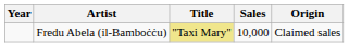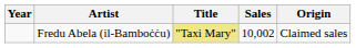Fredu Abela (il-Bamboċċu) | Sales: 10,000 -> 10,002
